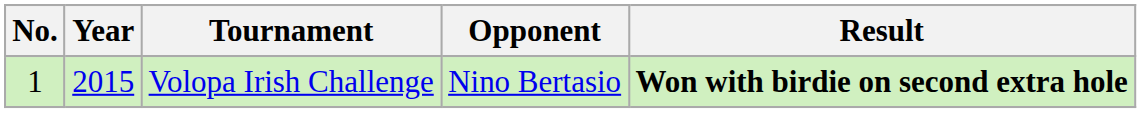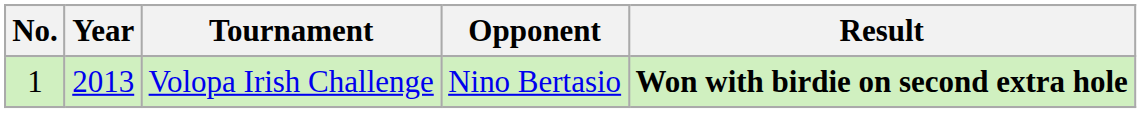Volopa Irish Challenge | Year: 2015 -> 2013
